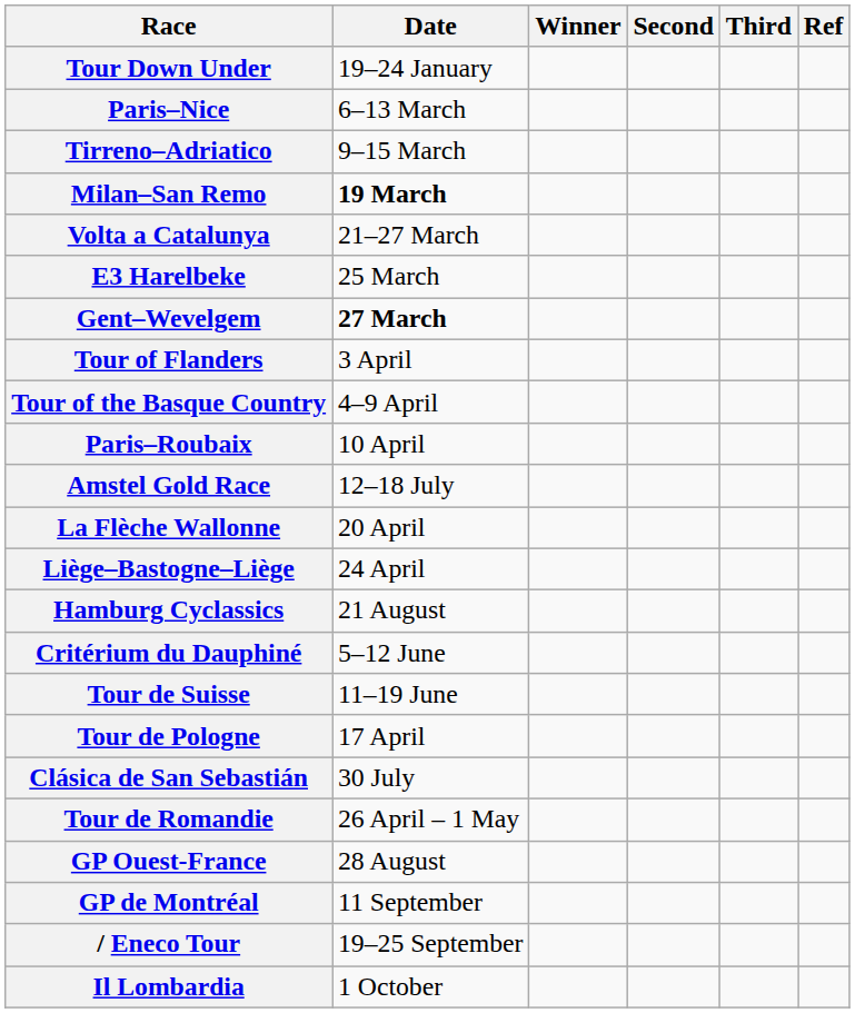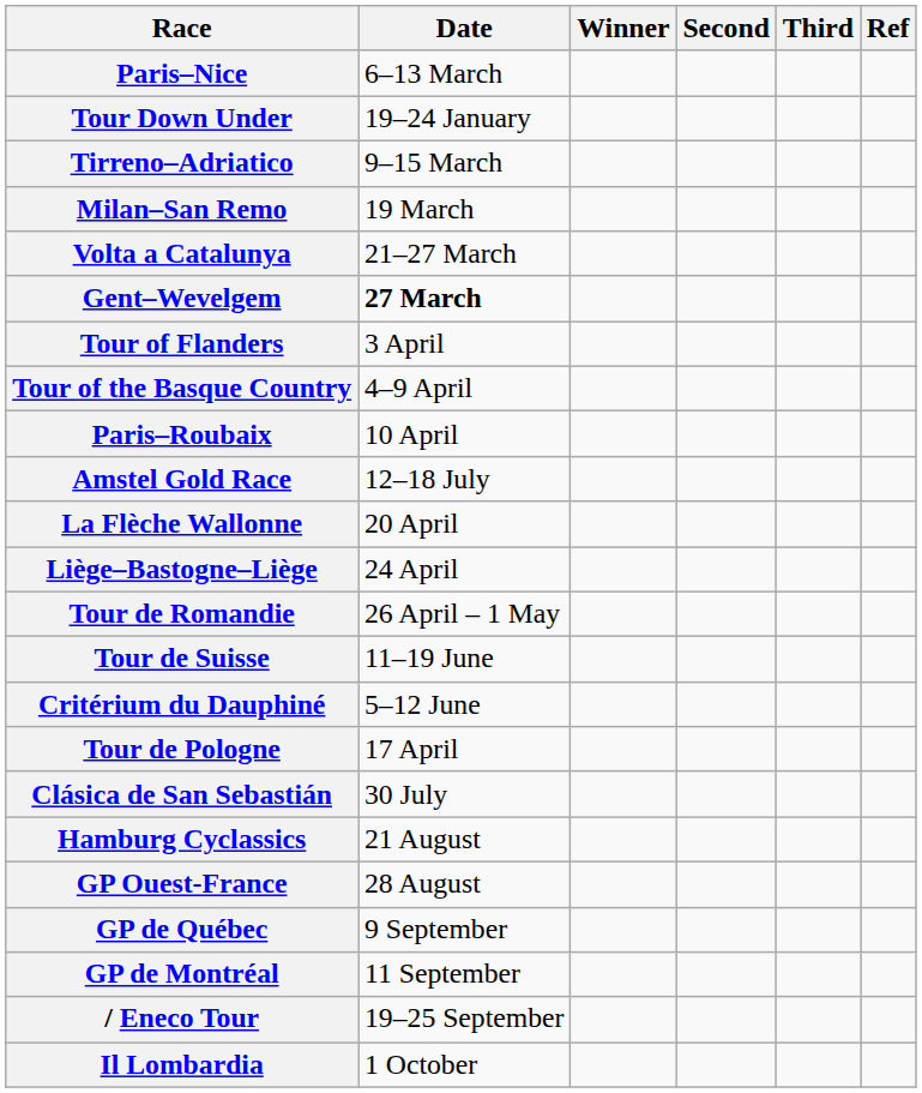rows swapped: Tour Down Under <-> Paris–Nice
Milan–San Remo | Date: bold -> normal
- row: E3 Harelbeke | 25 March
rows swapped: Tour de Romandie <-> Hamburg Cyclassics
rows swapped: Critérium du Dauphiné <-> Tour de Suisse
+ row: GP de Québec | 9 September
